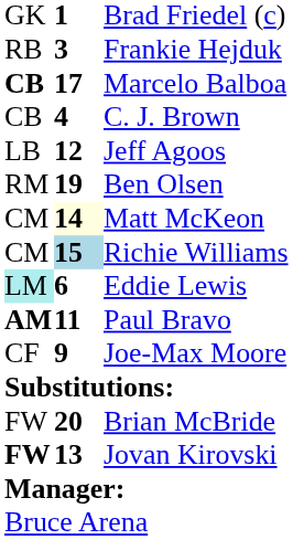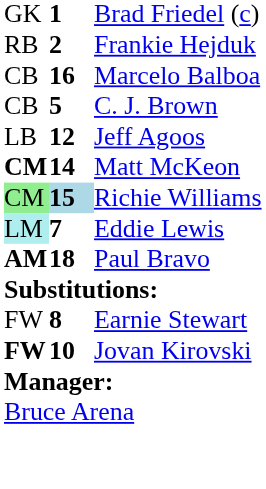Frankie Hejduk | column 2: 3 -> 2
Marcelo Balboa | column 1: bold -> normal
Marcelo Balboa | column 2: 17 -> 16
C. J. Brown | column 2: 4 -> 5
- row: RM | 19 | Ben Olsen
Matt McKeon | column 1: normal -> bold
Matt McKeon | column 2: lightyellow background -> no background
Richie Williams | column 1: no background -> lightgreen background
Eddie Lewis | column 2: 6 -> 7
Paul Bravo | column 2: 11 -> 18
- row: CF | 9 | Joe-Max Moore
+ row: FW | 8 | Earnie Stewart
- row: FW | 20 | Brian McBride
Jovan Kirovski | column 2: 13 -> 10
